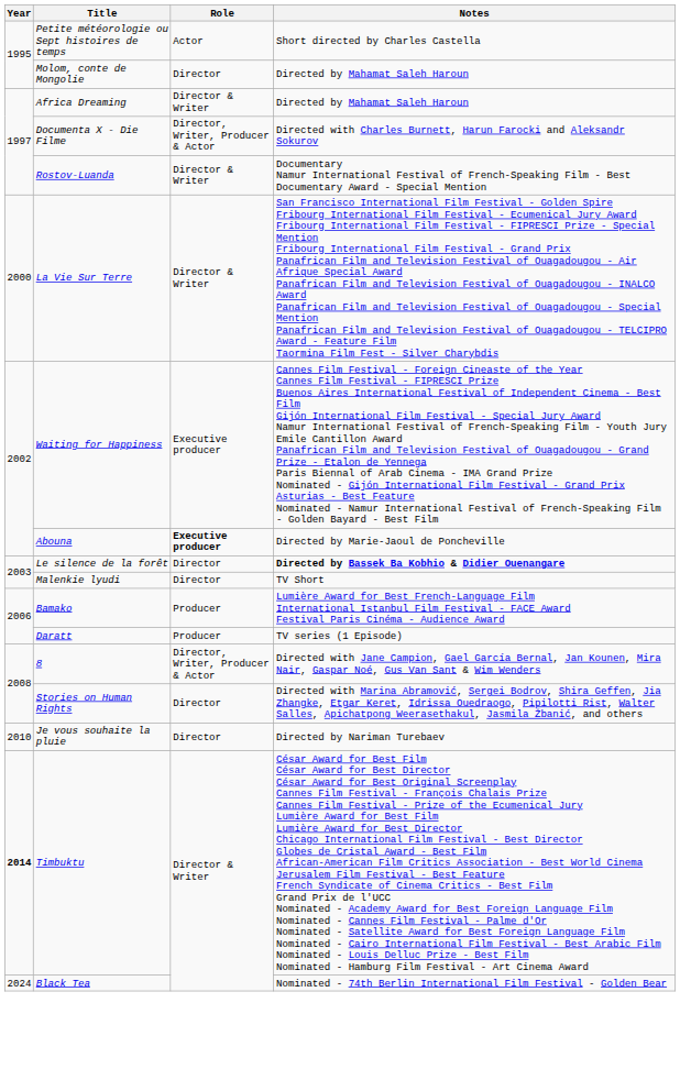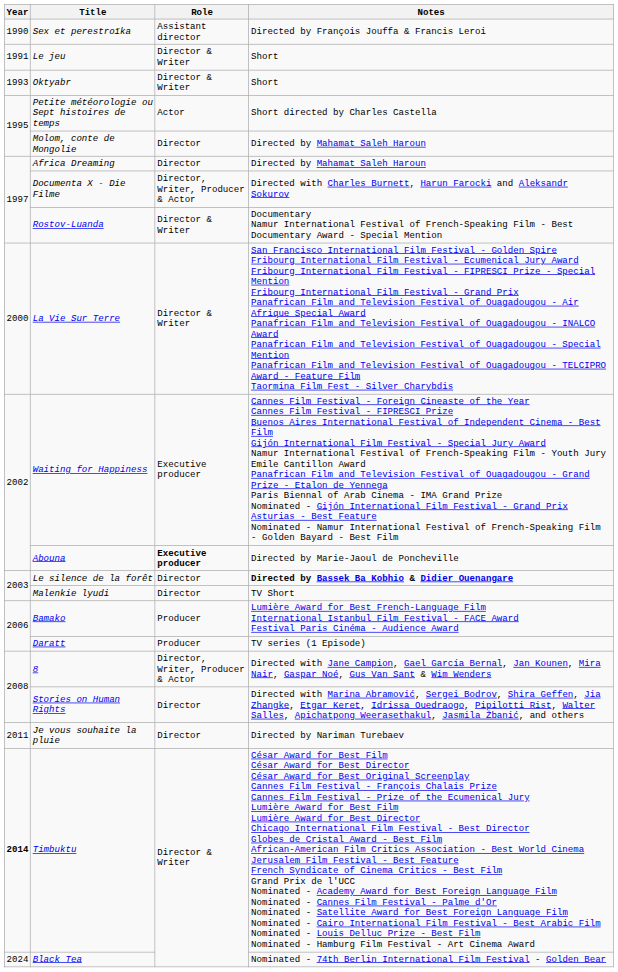+ row: 1990 | Sex et perestroïka | Assistant director | Directed by François Jouffa & Francis Leroi
+ row: 1991 | Le jeu | Director & Writer | Short
+ row: 1993 | Oktyabr | Director & Writer | Short
Africa Dreaming | Role: Director & Writer -> Director
Je vous souhaite la pluie | Year: 2010 -> 2011
